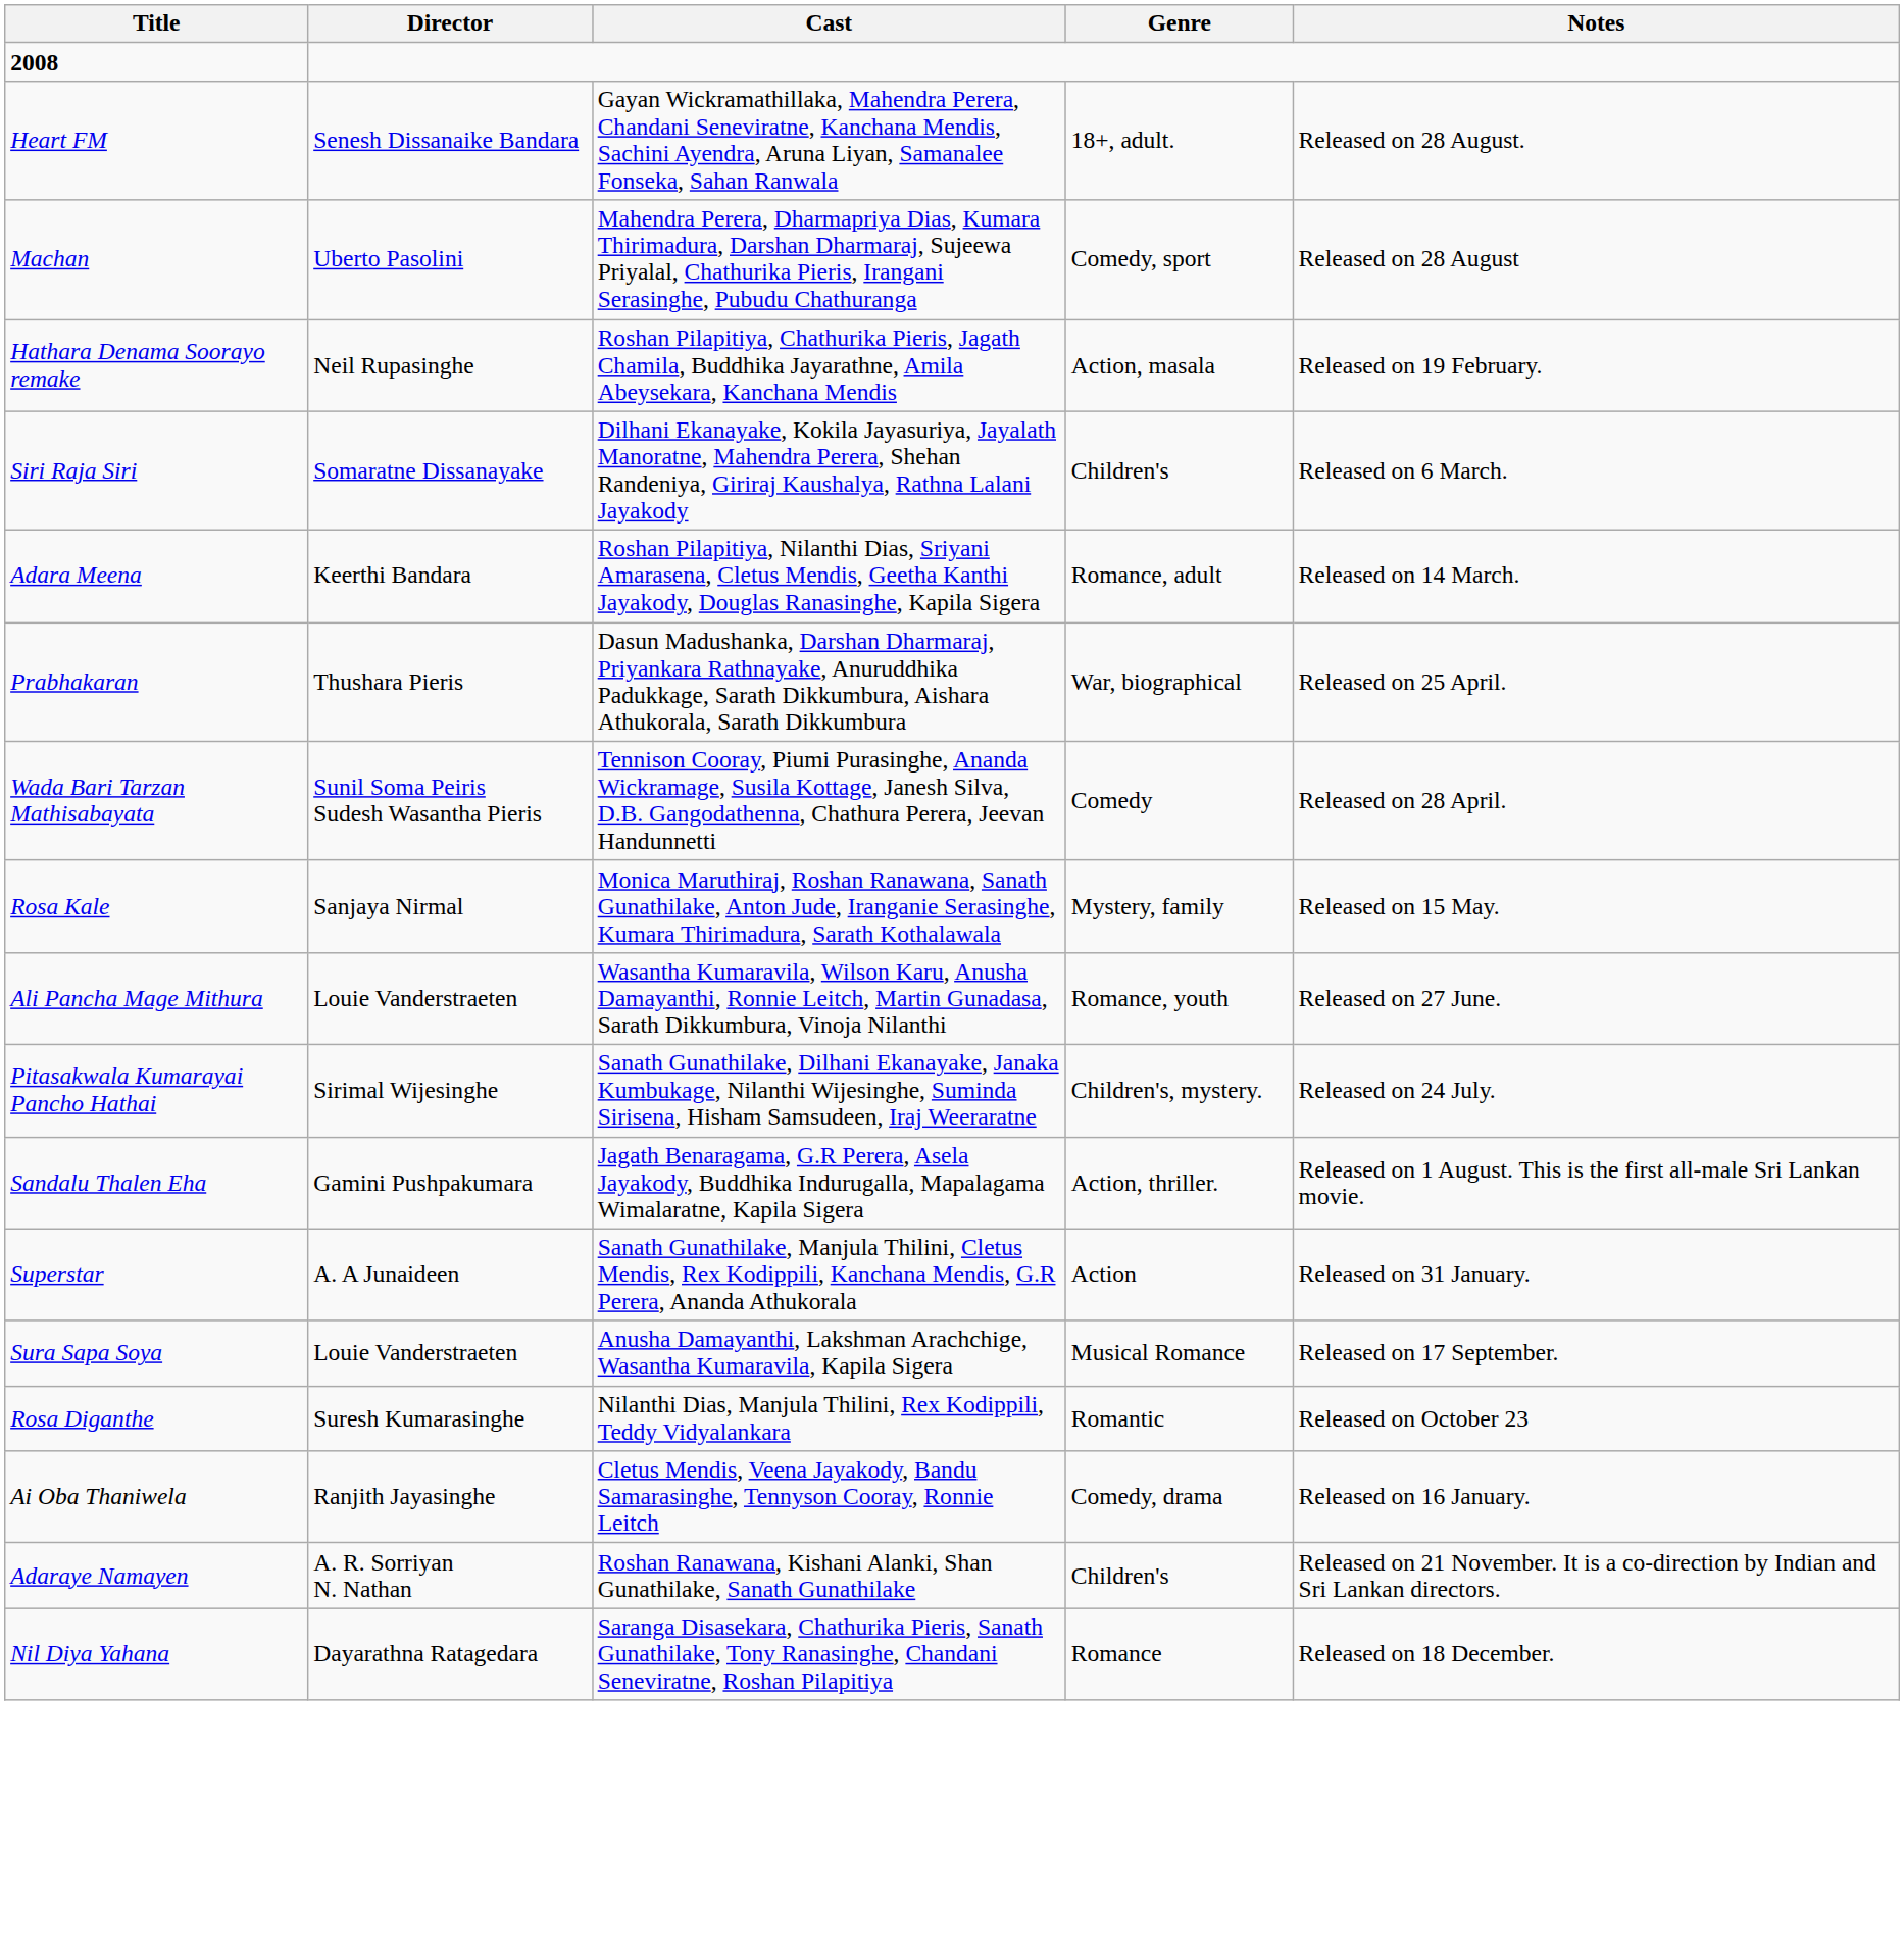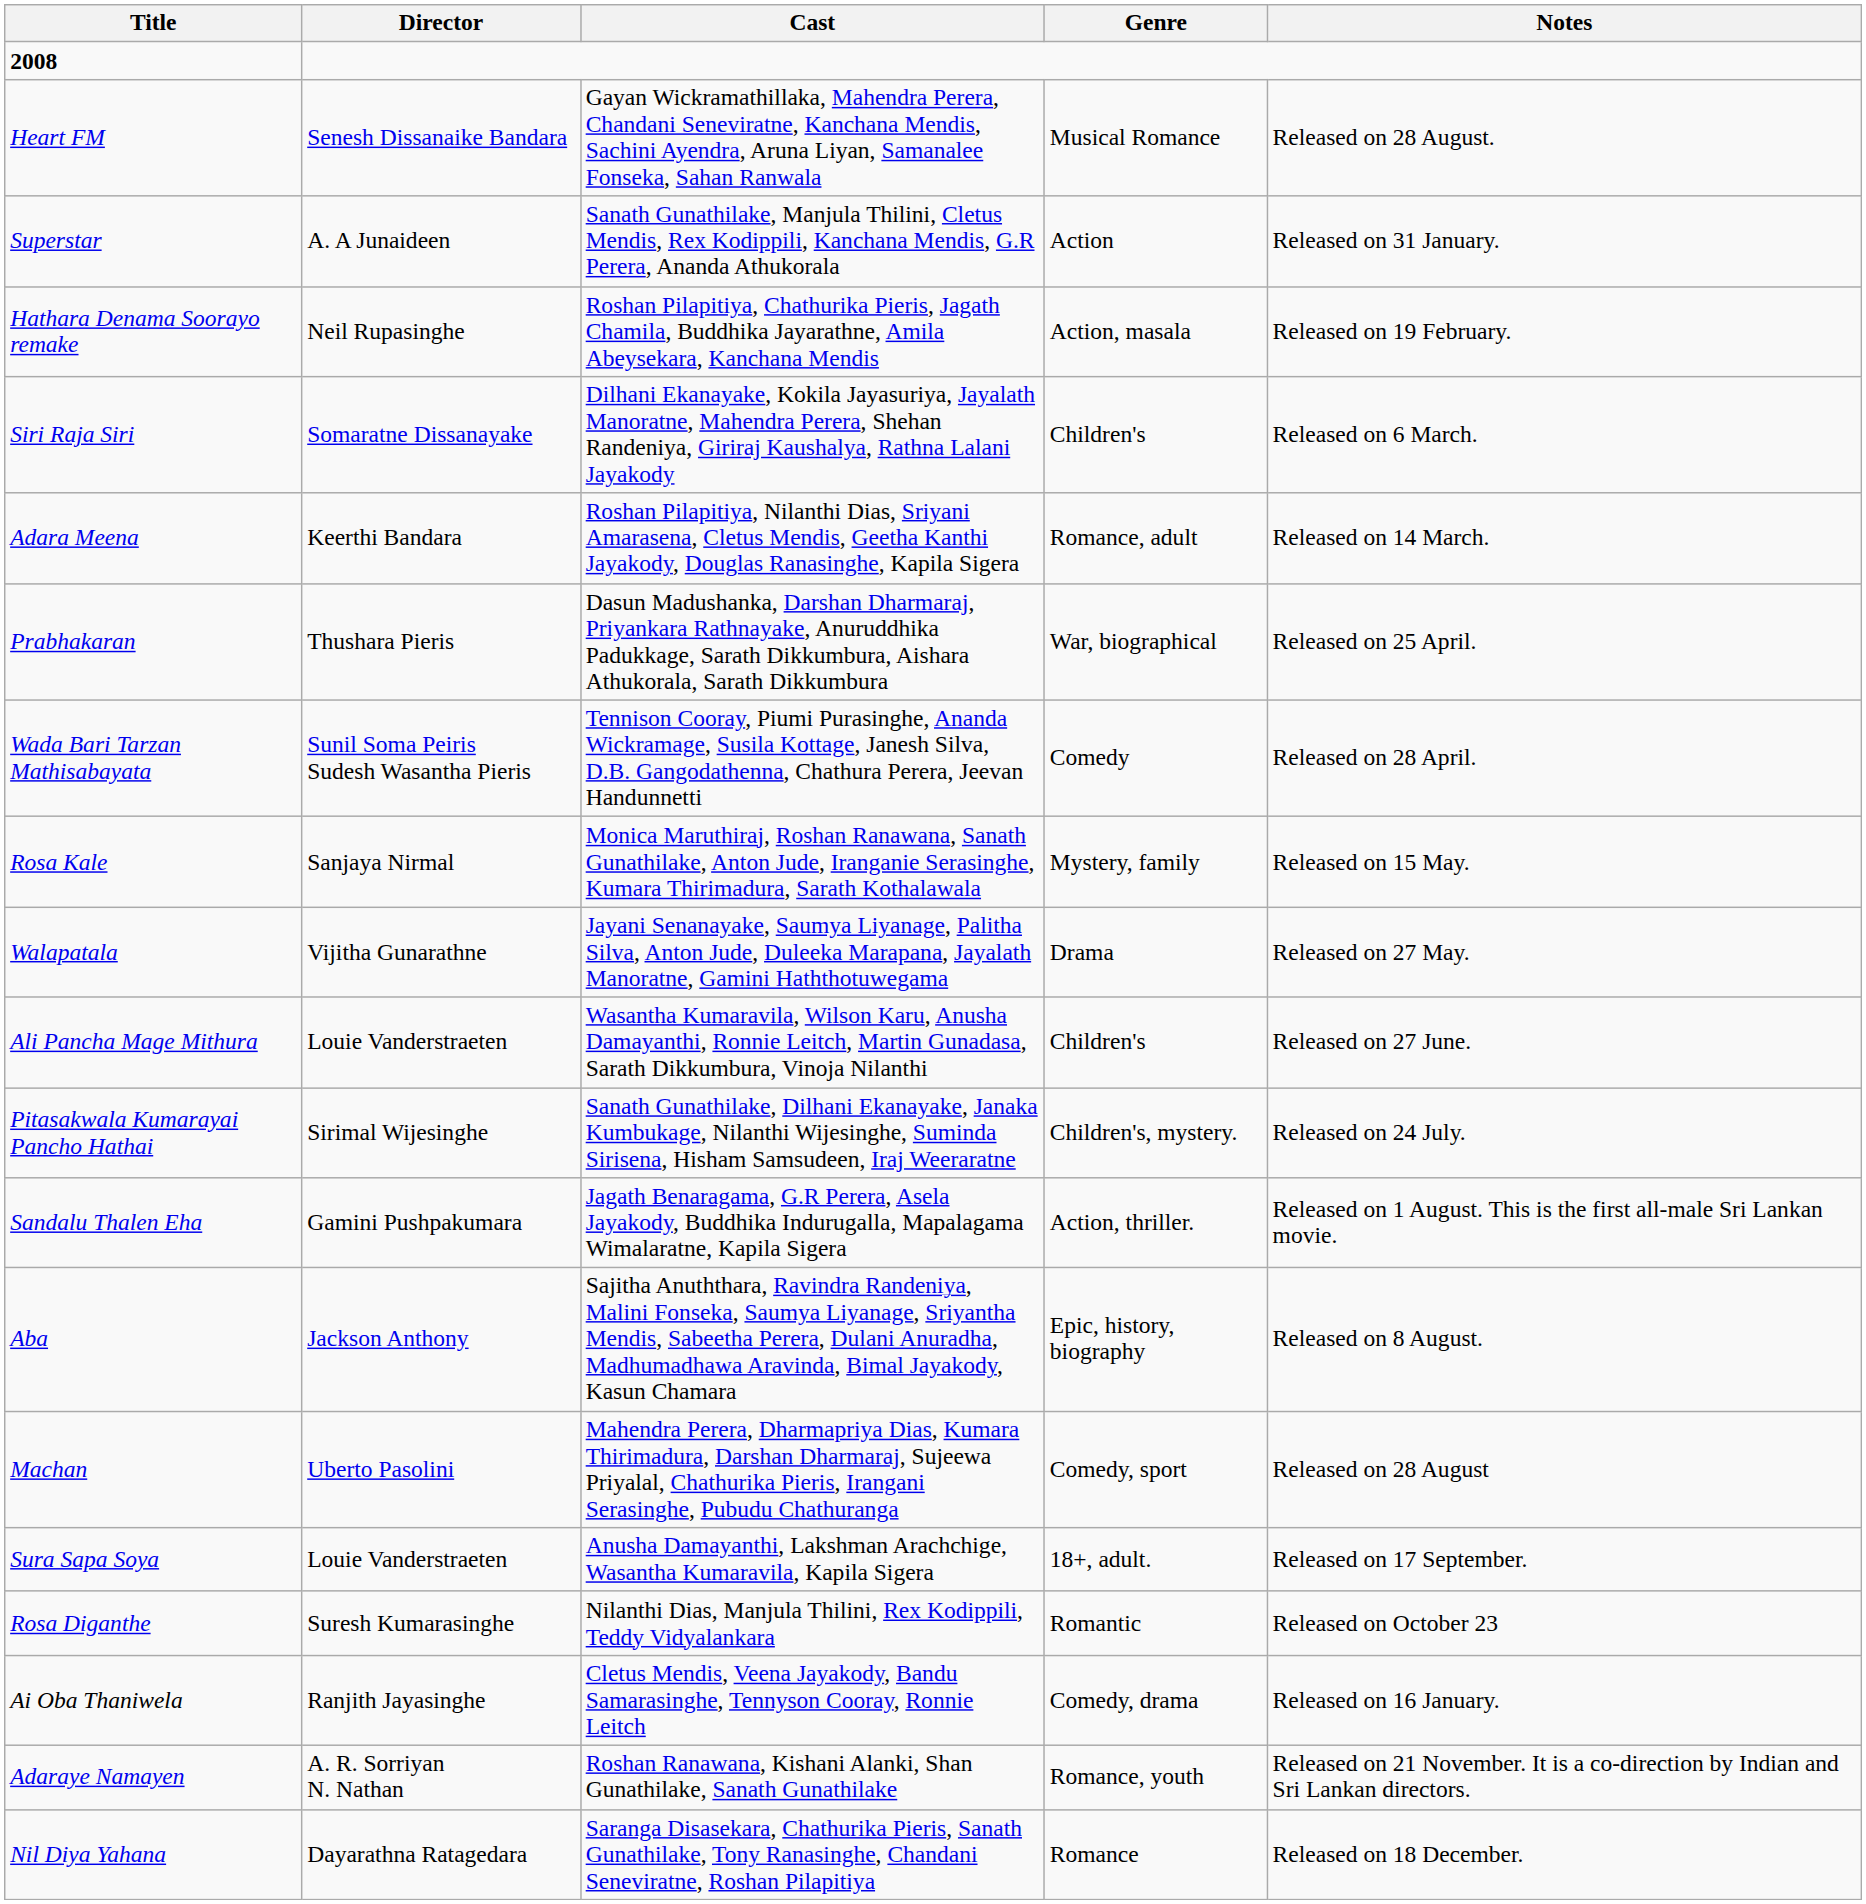Heart FM | Genre: 18+, adult. -> Musical Romance
rows swapped: Superstar <-> Machan
+ row: Walapatala | Vijitha Gunarathne | Jayani Senanayake, Saumya Liyanage, Palitha Silva, Anton Jude, Duleeka Marapana, Jayalath Manoratne, Gamini Haththotuwegama | Drama | Released on 27 May.
Ali Pancha Mage Mithura | Genre: Romance, youth -> Children's
+ row: Aba | Jackson Anthony | Sajitha Anuththara, Ravindra Randeniya, Malini Fonseka, Saumya Liyanage, Sriyantha Mendis, Sabeetha Perera, Dulani Anuradha, Madhumadhawa Aravinda, Bimal Jayakody, Kasun Chamara | Epic, history, biography | Released on 8 August.
Sura Sapa Soya | Genre: Musical Romance -> 18+, adult.
Adaraye Namayen | Genre: Children's -> Romance, youth
